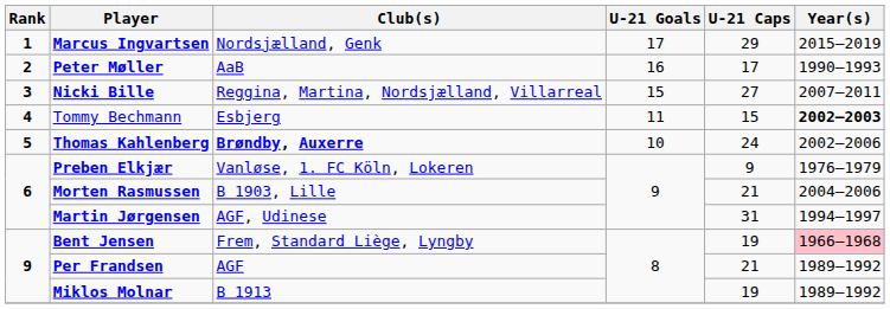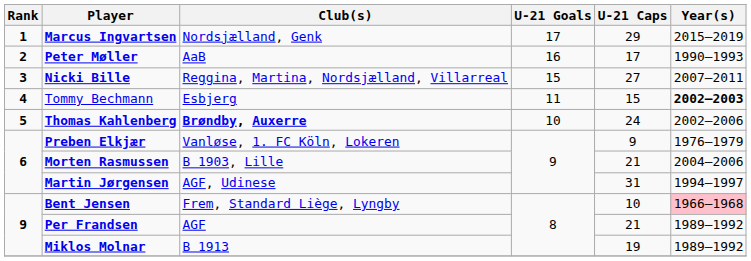Bent Jensen | U-21 Caps: 19 -> 10
